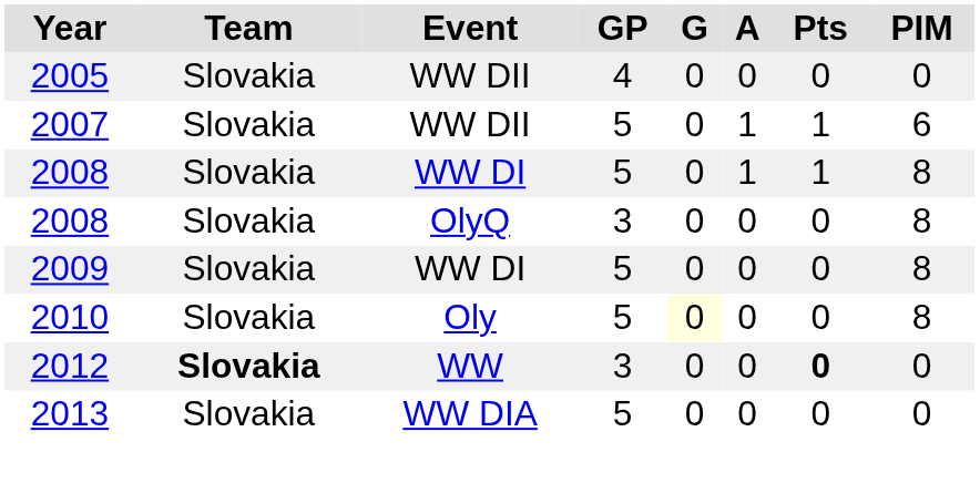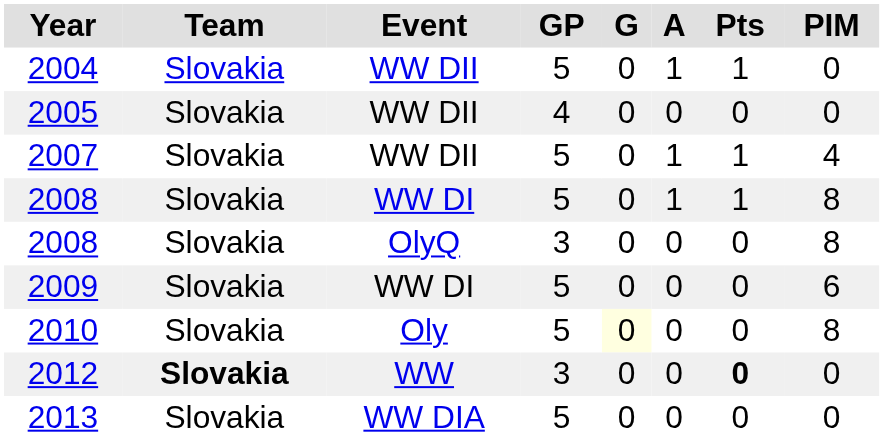+ row: 2004 | Slovakia | WW DII | 5 | 0 | 1 | 1 | 0
2007 | PIM: 6 -> 4
2009 | PIM: 8 -> 6
